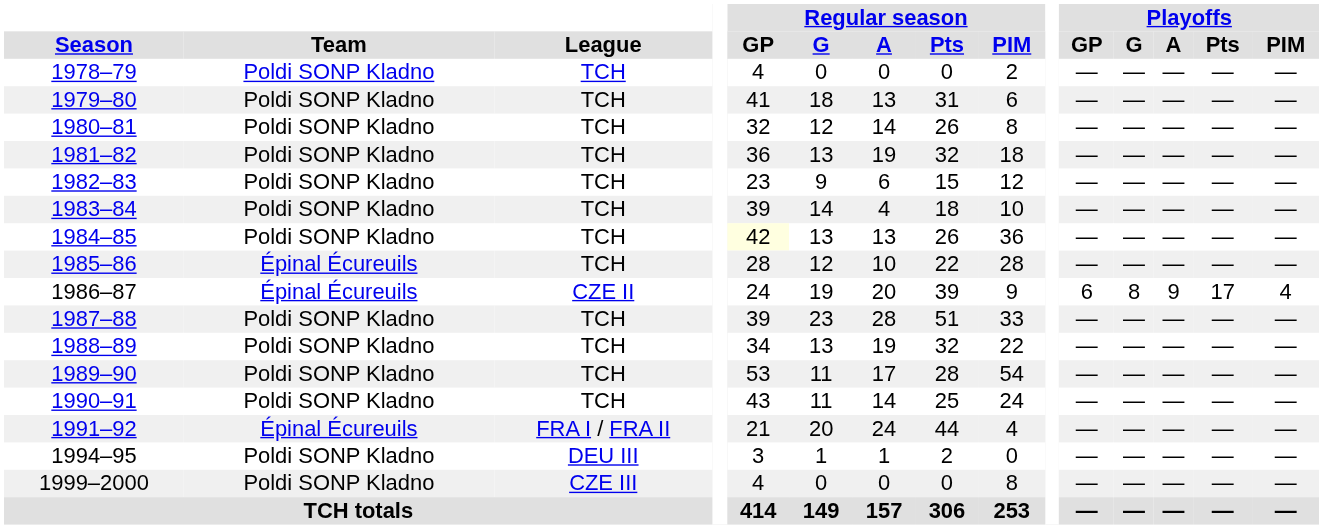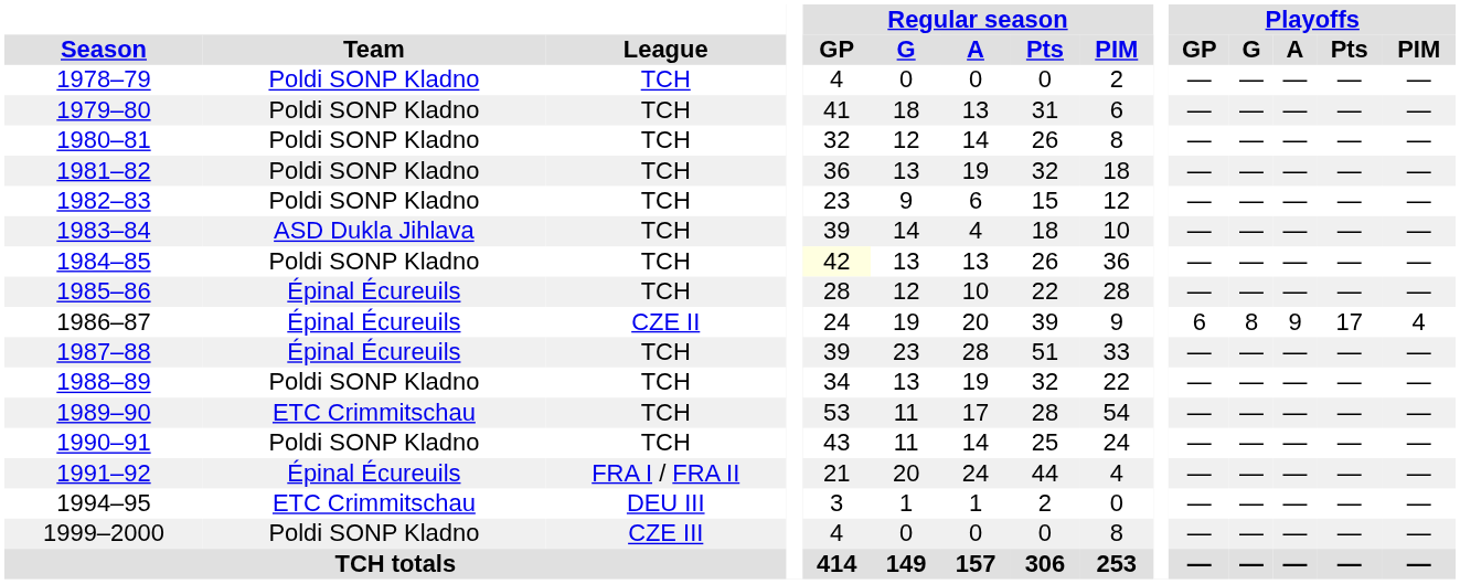1983–84 | Team: Poldi SONP Kladno -> ASD Dukla Jihlava
1987–88 | Team: Poldi SONP Kladno -> Épinal Écureuils
1989–90 | Team: Poldi SONP Kladno -> ETC Crimmitschau
1994–95 | Team: Poldi SONP Kladno -> ETC Crimmitschau
